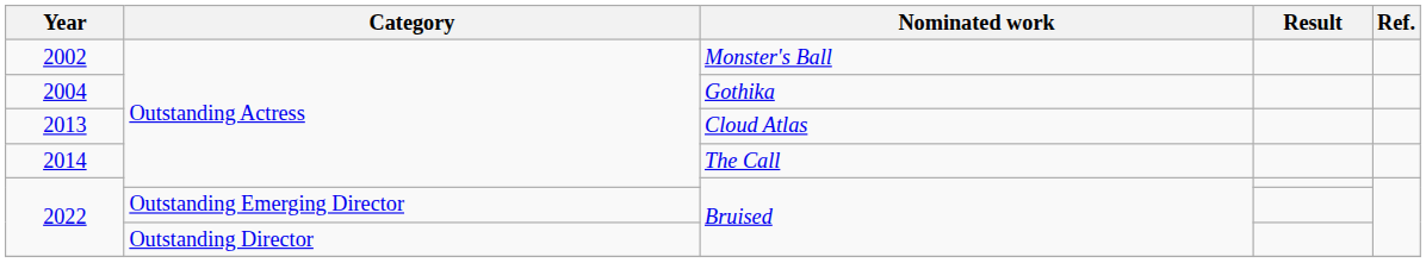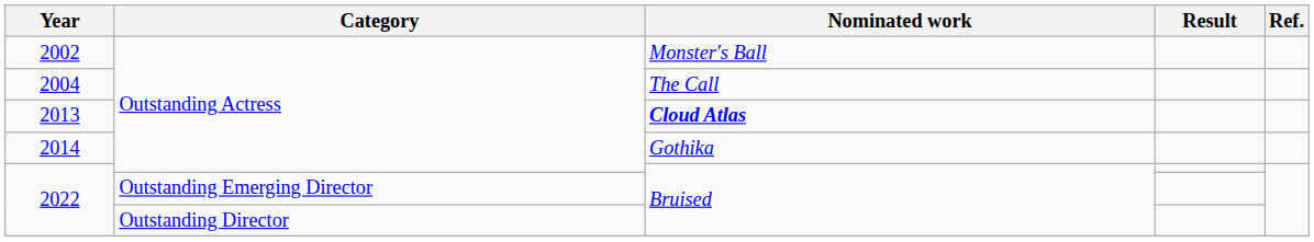2004 | Nominated work: Gothika -> The Call
2013 | Nominated work: normal -> bold
2014 | Nominated work: The Call -> Gothika
